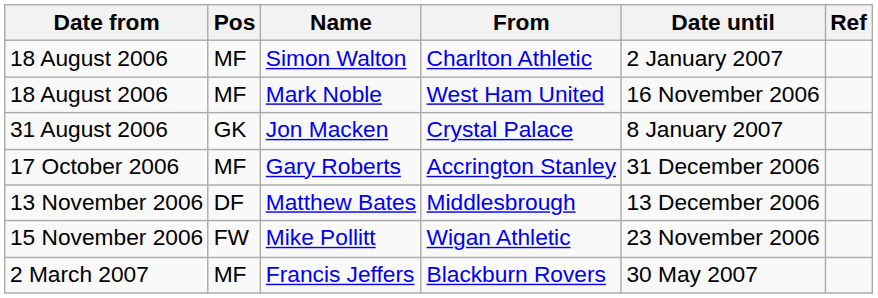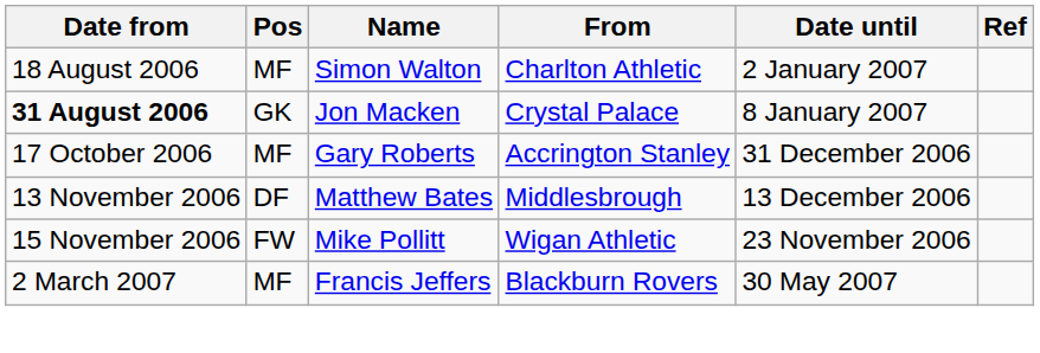- row: 18 August 2006 | MF | Mark Noble | West Ham United | 16 November 2006
Jon Macken | Date from: normal -> bold
